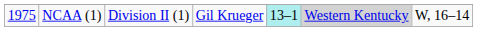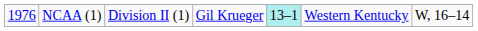NCAA (1) | column 1: 1975 -> 1976
NCAA (1) | column 6: lightgrey background -> no background
